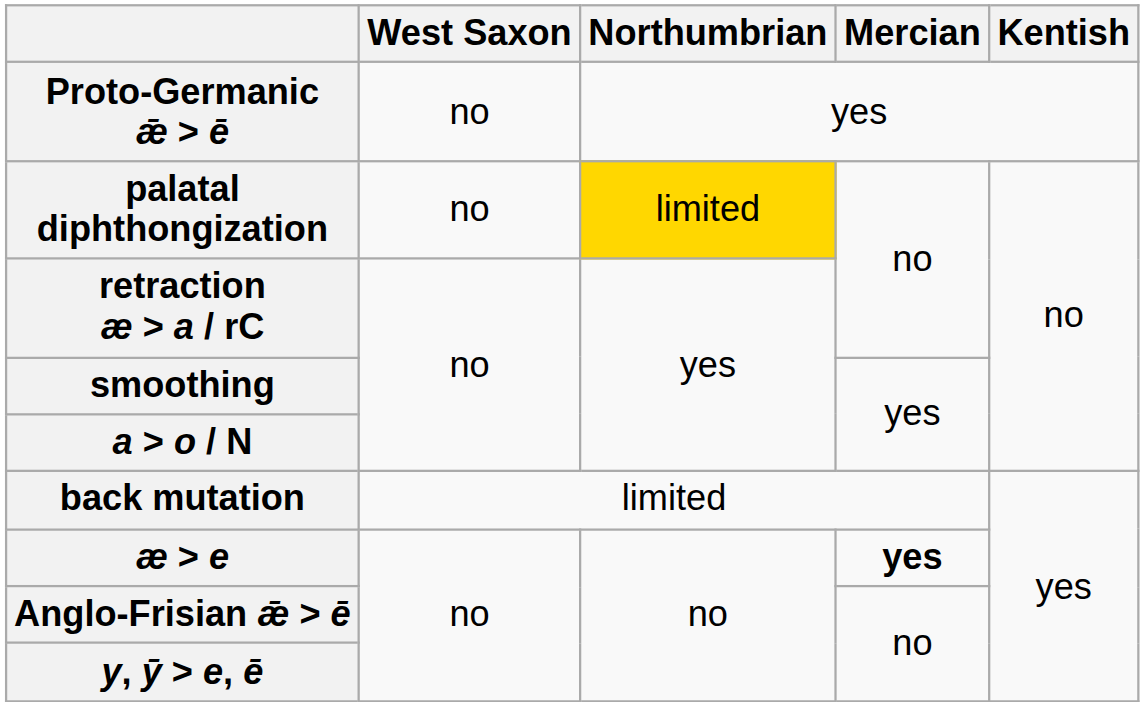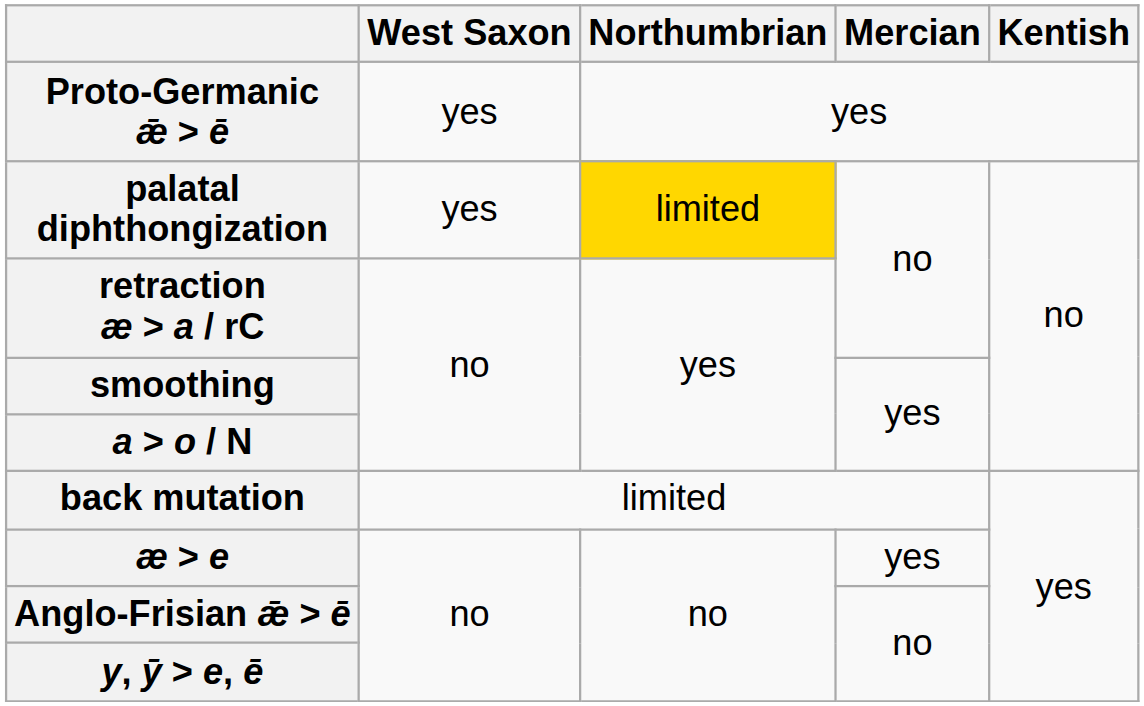Proto-Germanic ǣ > ē | West Saxon: no -> yes
palatal diphthongization | West Saxon: no -> yes
æ > e | Mercian: bold -> normal
